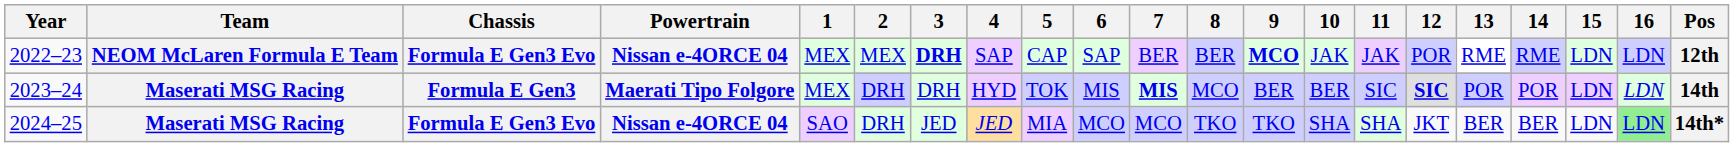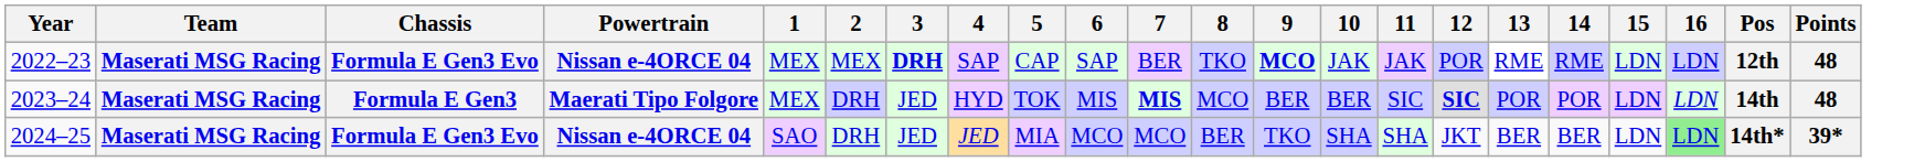+ column: Points | 48 | 48 | 39*
2022–23 | Team: NEOM McLaren Formula E Team -> Maserati MSG Racing
2022–23 | 8: BER -> TKO
2023–24 | 3: DRH -> JED
2024–25 | 8: TKO -> BER
